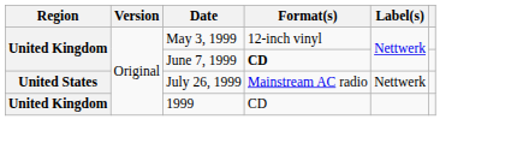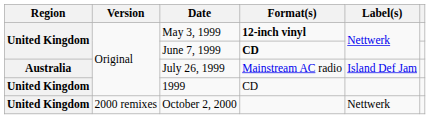May 3, 1999 | Format(s): normal -> bold
July 26, 1999 | Region: United States -> Australia
July 26, 1999 | Label(s): Nettwerk -> Island Def Jam
+ row: United Kingdom | 2000 remixes | October 2, 2000 | Nettwerk
